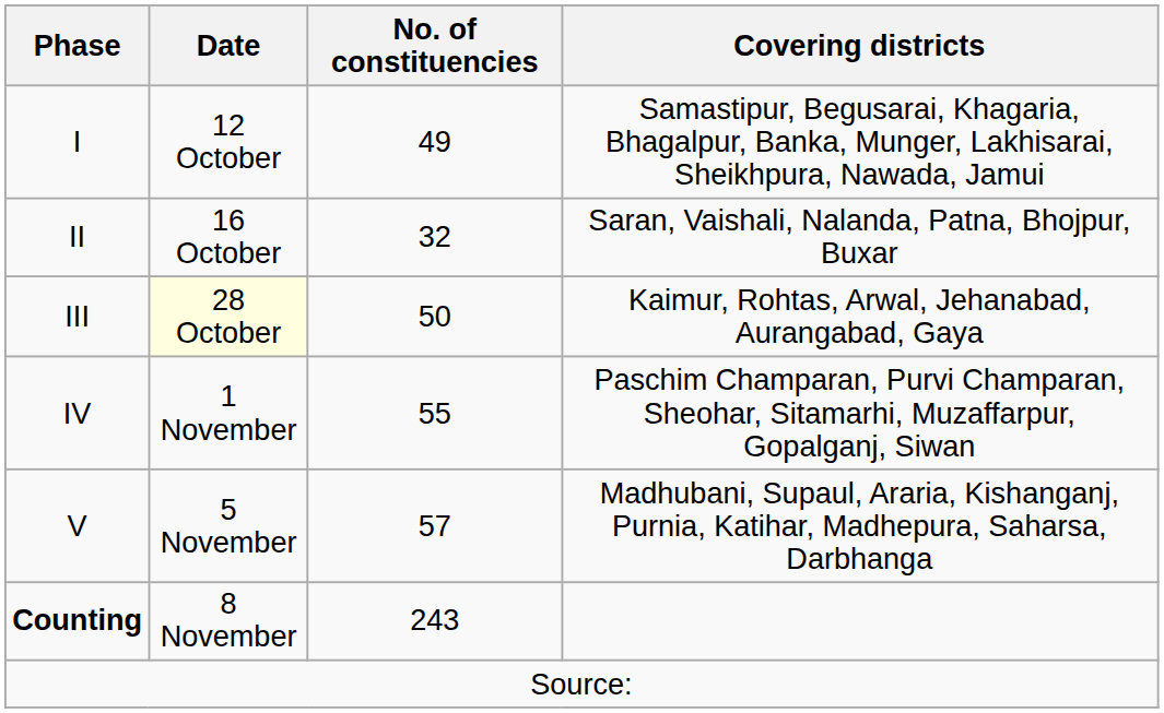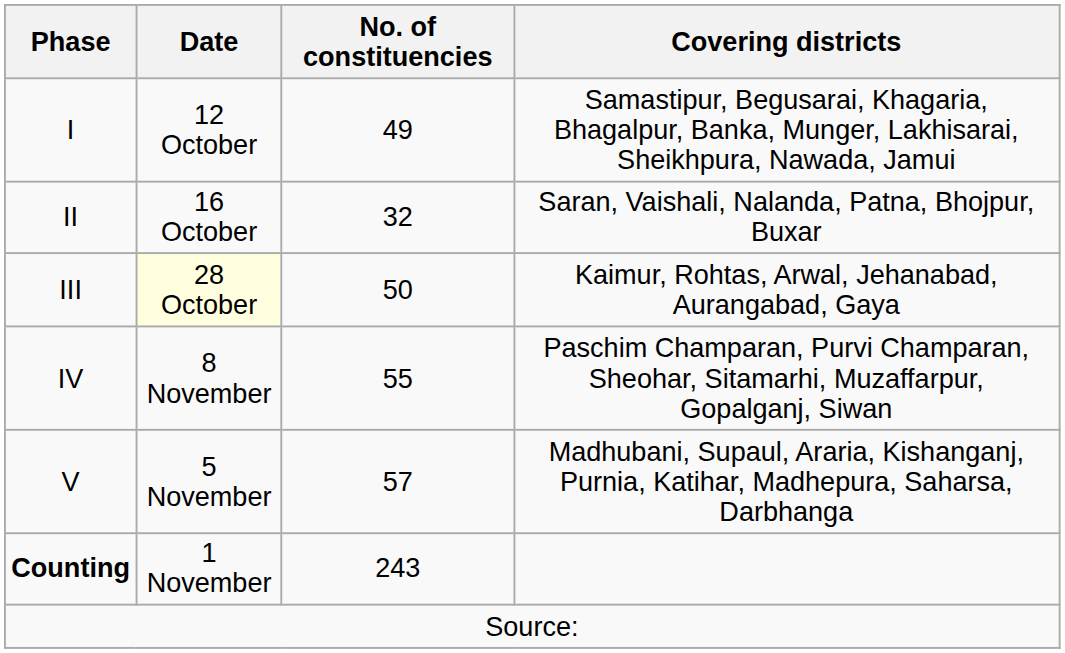IV | Date: 1 November -> 8 November
Counting | Date: 8 November -> 1 November
